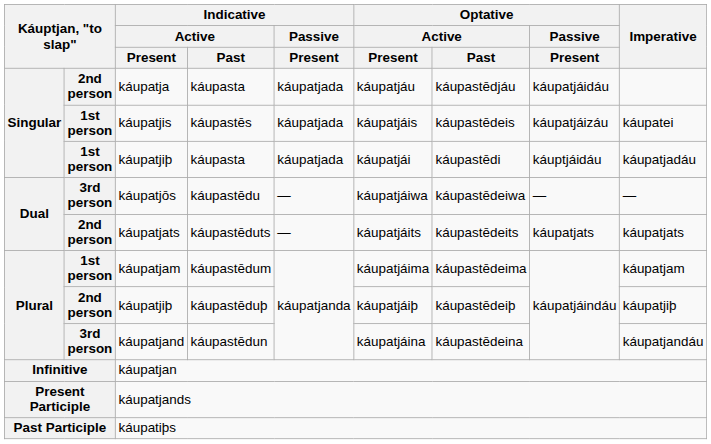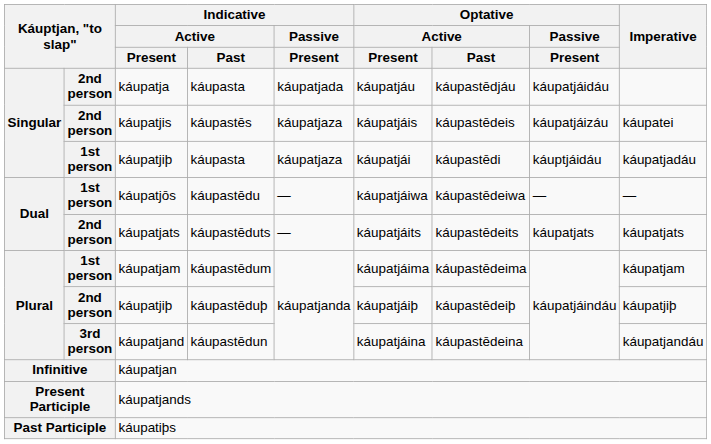káupatjis | column 2: 1st person -> 2nd person
káupatjis | Indicative / Passive / Present: káupatjada -> káupatjaza
káupatjiþ / káupasta | Indicative / Passive / Present: káupatjada -> káupatjaza
káupatjōs | column 2: 3rd person -> 1st person
